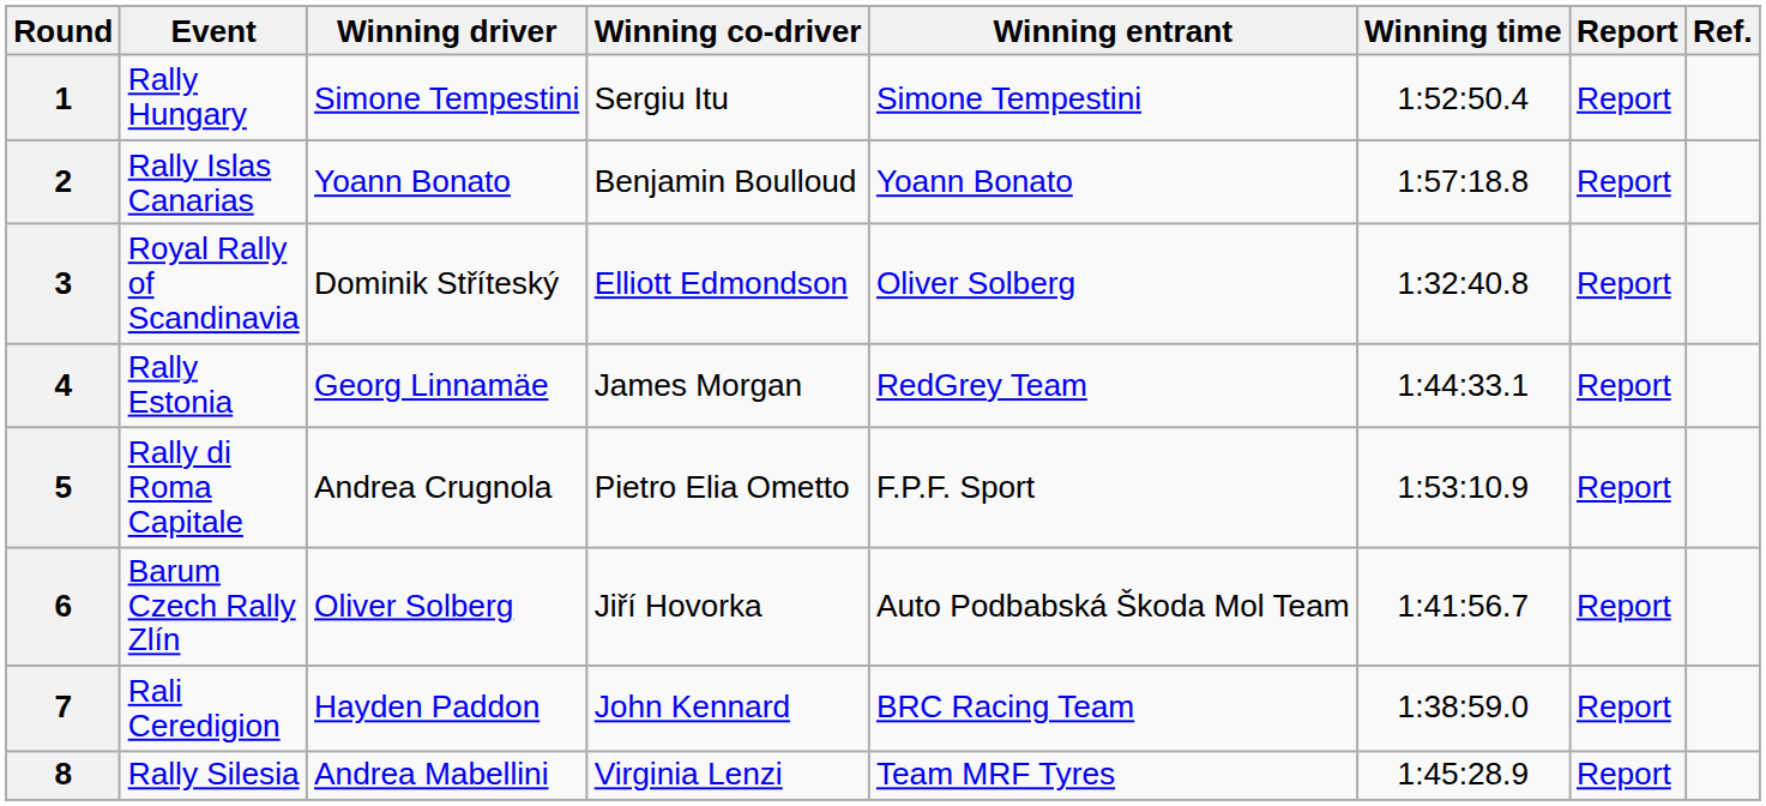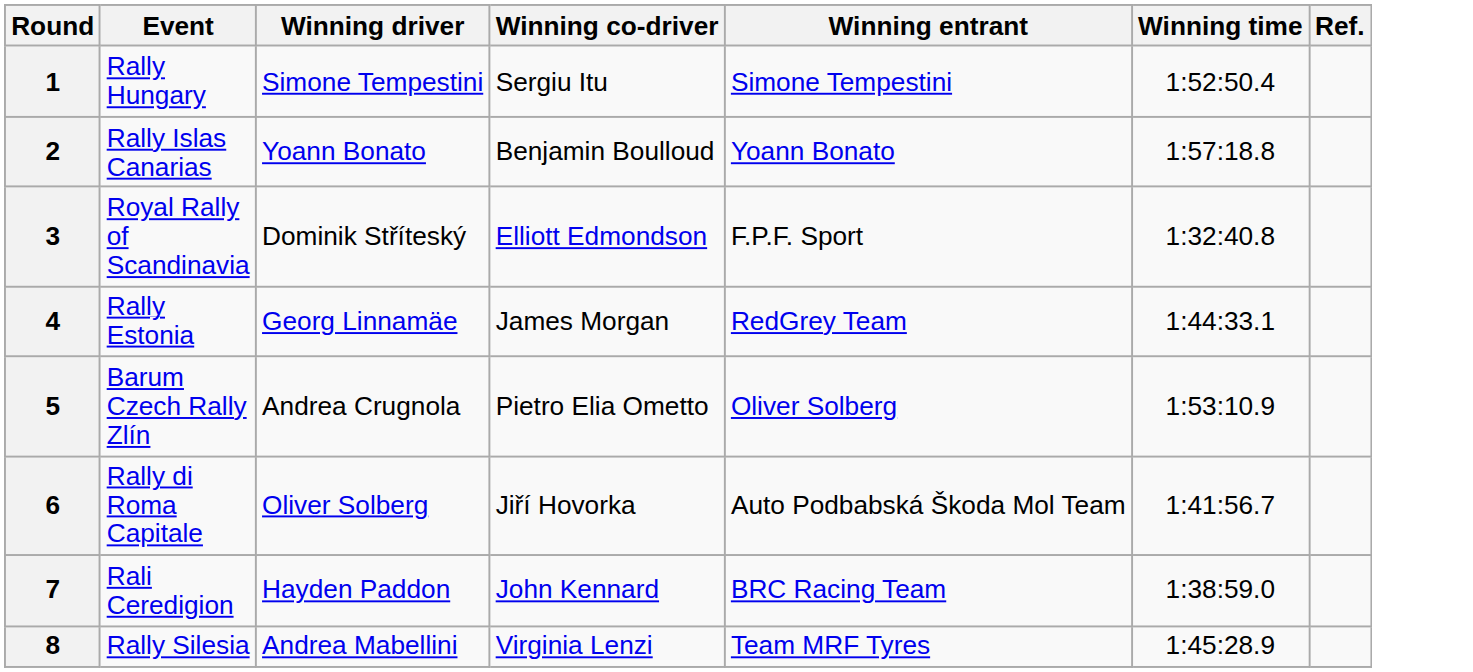- column: Report | Report | Report | Report | Report | Report | Report | Report | Report
3 | Winning entrant: Oliver Solberg -> F.P.F. Sport
5 | Event: Rally di Roma Capitale -> Barum Czech Rally Zlín
5 | Winning entrant: F.P.F. Sport -> Oliver Solberg
6 | Event: Barum Czech Rally Zlín -> Rally di Roma Capitale
